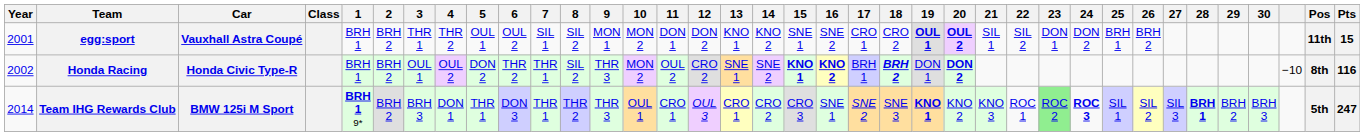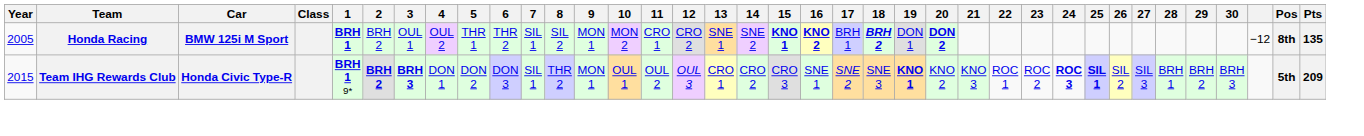- row: 2001 | egg:sport | Vauxhall Astra Coupé | BRH 1 | BRH 2 | THR 1 | THR 2 | OUL 1 | OUL 2 | SIL 1 | SIL 2 | MON 1 | MON 2 | DON 1 | DON 2 | KNO 1 | KNO 2 | SNE 1 | SNE 2 | CRO 1 | CRO 2 | OUL 1 | OUL 2 | SIL 1 | SIL 2 | DON 1 | DON 2 | BRH 1 | BRH 2 | 11th | 15
Honda Racing | Year: 2002 -> 2005
Honda Racing | Car: Honda Civic Type-R -> BMW 125i M Sport
Honda Racing | 1: normal -> bold
Honda Racing | 5: DON 2 -> THR 1
Honda Racing | 7: THR 1 -> SIL 1
Honda Racing | 9: THR 3 -> MON 1
Honda Racing | 11: OUL 2 -> CRO 1
Honda Racing | column 35: −10 -> −12
Honda Racing | Pts: 116 -> 135
Team IHG Rewards Club | Year: 2014 -> 2015
Team IHG Rewards Club | Car: BMW 125i M Sport -> Honda Civic Type-R
Team IHG Rewards Club | 2: normal -> bold
Team IHG Rewards Club | 3: normal -> bold
Team IHG Rewards Club | 5: THR 1 -> DON 2
Team IHG Rewards Club | 7: THR 1 -> SIL 1
Team IHG Rewards Club | 9: THR 3 -> MON 1
Team IHG Rewards Club | 11: CRO 1 -> OUL 2
Team IHG Rewards Club | 23: lightgreen background -> no background
Team IHG Rewards Club | 25: normal -> bold
Team IHG Rewards Club | 28: bold -> normal
Team IHG Rewards Club | Pts: 247 -> 209
